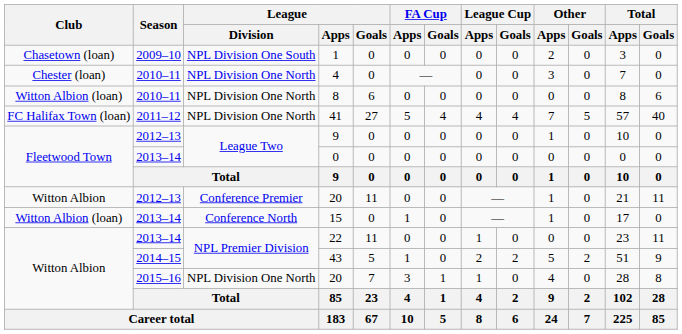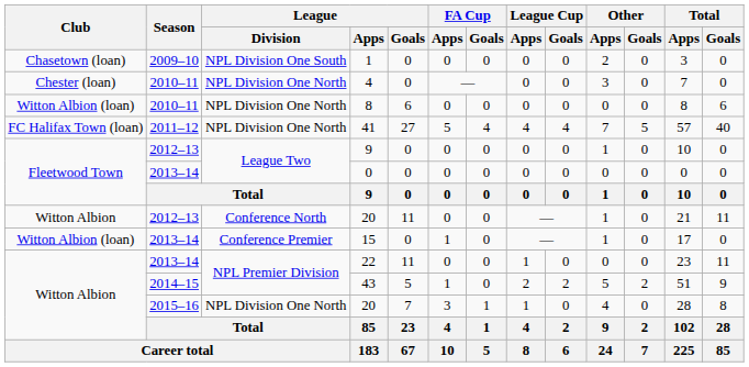2012–13 / 20 | League / Division: Conference Premier -> Conference North
15 | League / Division: Conference North -> Conference Premier
